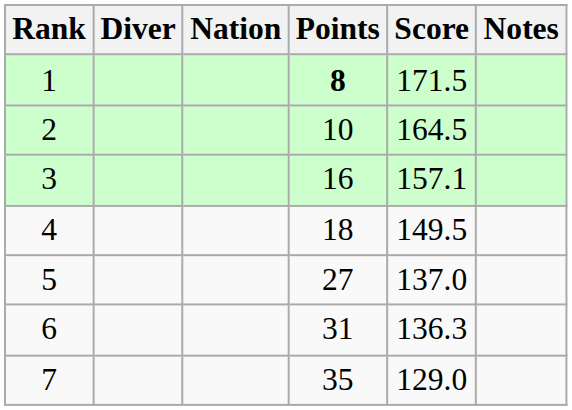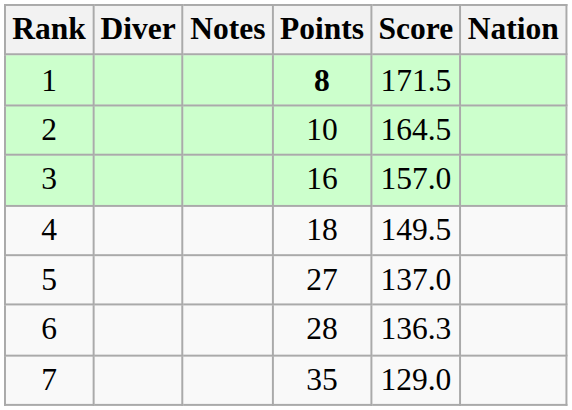columns swapped: Nation <-> Notes
3 | Score: 157.1 -> 157.0
6 | Points: 31 -> 28
